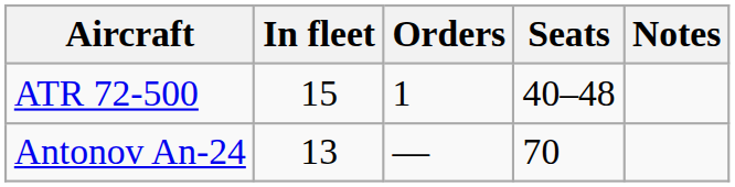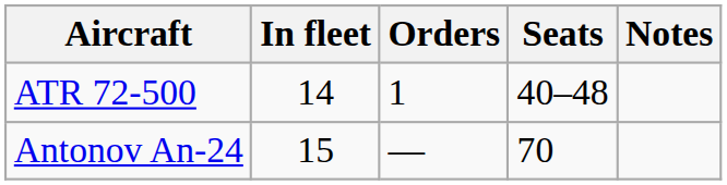ATR 72-500 | In fleet: 15 -> 14
Antonov An-24 | In fleet: 13 -> 15
